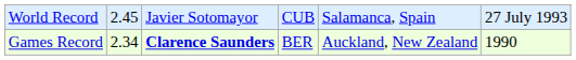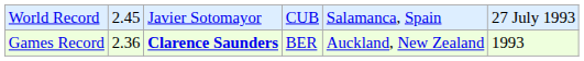Games Record | column 2: 2.34 -> 2.36
Games Record | column 6: 1990 -> 1993
